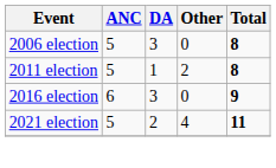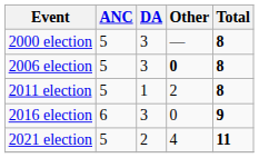+ row: 2000 election | 5 | 3 | — | 8
2006 election | Other: normal -> bold
